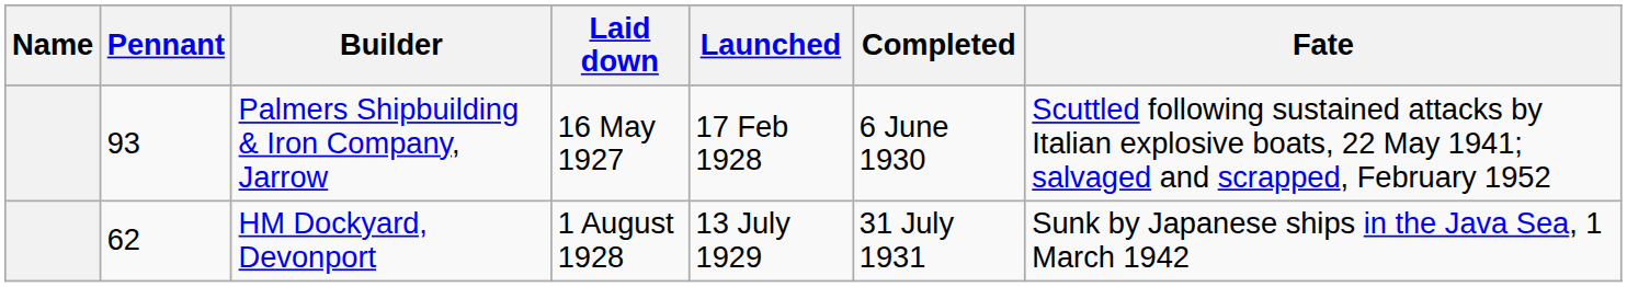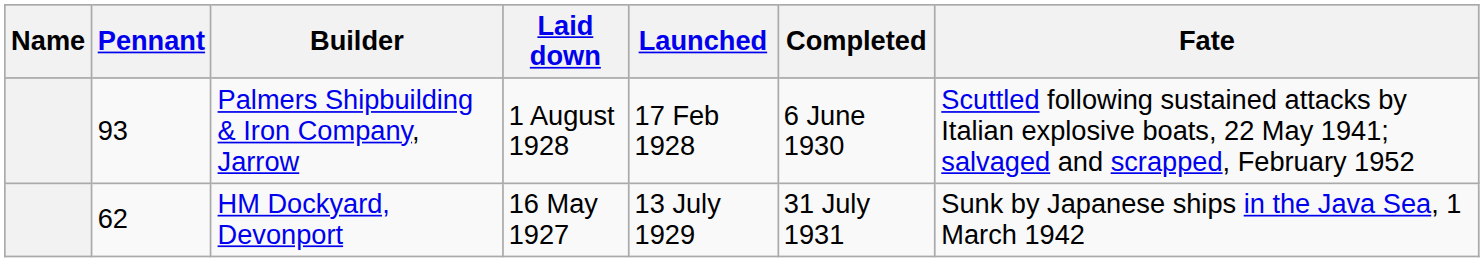Palmers Shipbuilding & Iron Company, Jarrow | Laid down: 16 May 1927 -> 1 August 1928
HM Dockyard, Devonport | Laid down: 1 August 1928 -> 16 May 1927
